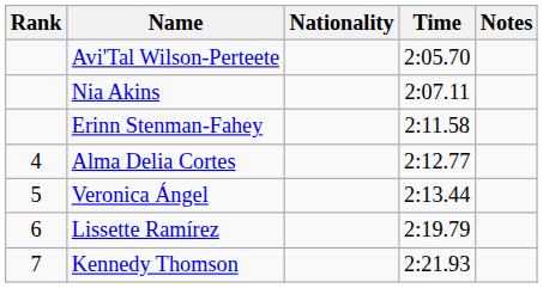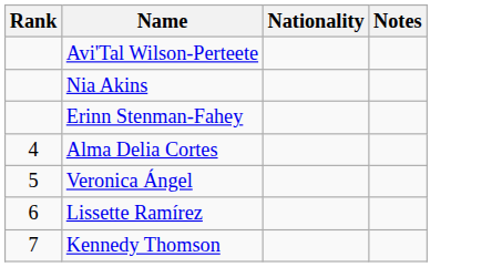- column: Time | 2:05.70 | 2:07.11 | 2:11.58 | 2:12.77 | 2:13.44 | 2:19.79 | 2:21.93
